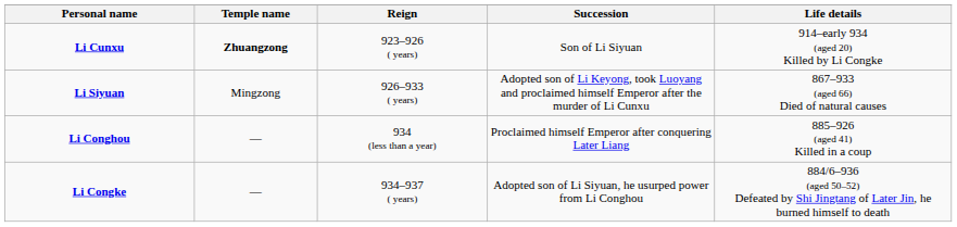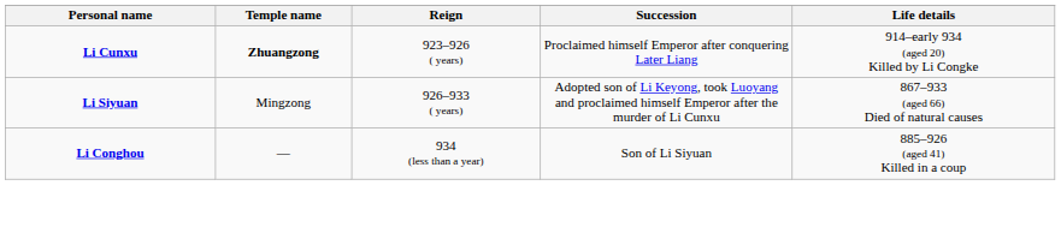Li Cunxu | Succession: Son of Li Siyuan -> Proclaimed himself Emperor after conquering Later Liang
Li Conghou | Succession: Proclaimed himself Emperor after conquering Later Liang -> Son of Li Siyuan
- row: Li Congke | — | 934–937 ( years) | Adopted son of Li Siyuan, he usurped power from Li Conghou | 884/6–936 (aged 50–52) Defeated by Shi Jingtang of Later Jin, he burned himself to death
